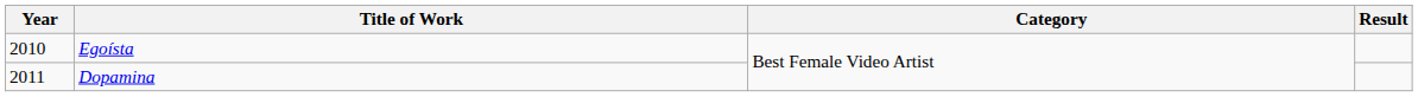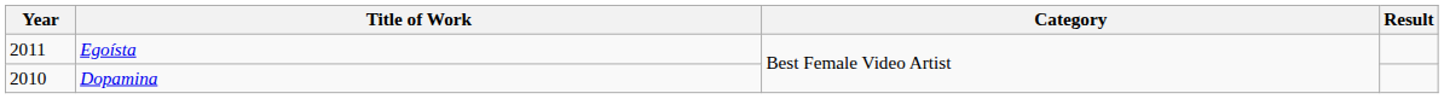Egoísta | Year: 2010 -> 2011
Dopamina | Year: 2011 -> 2010
